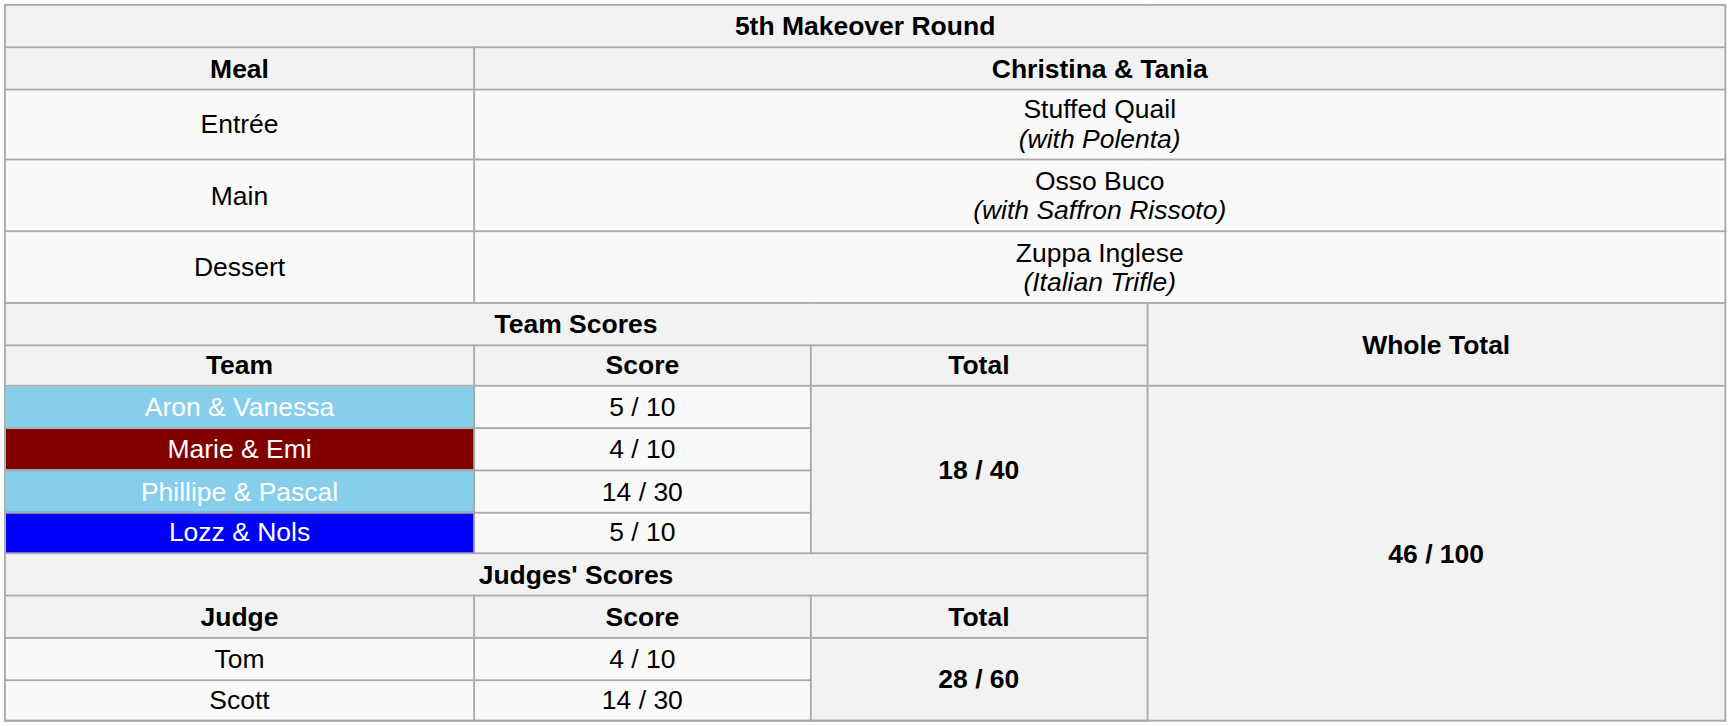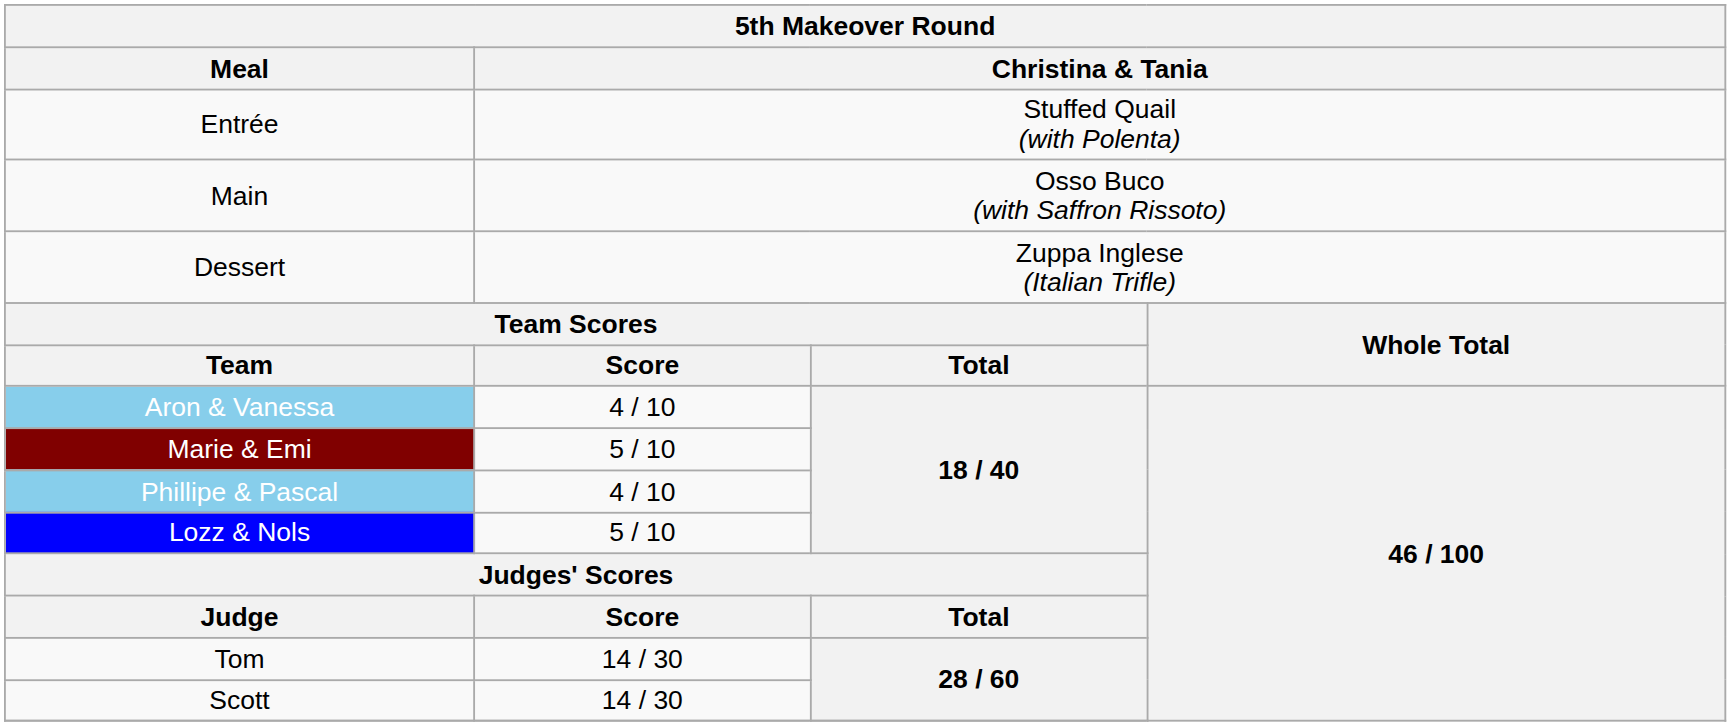Aron & Vanessa | column 2: 5 / 10 -> 4 / 10
Marie & Emi | column 2: 4 / 10 -> 5 / 10
Phillipe & Pascal | column 2: 14 / 30 -> 4 / 10
Tom | column 2: 4 / 10 -> 14 / 30
